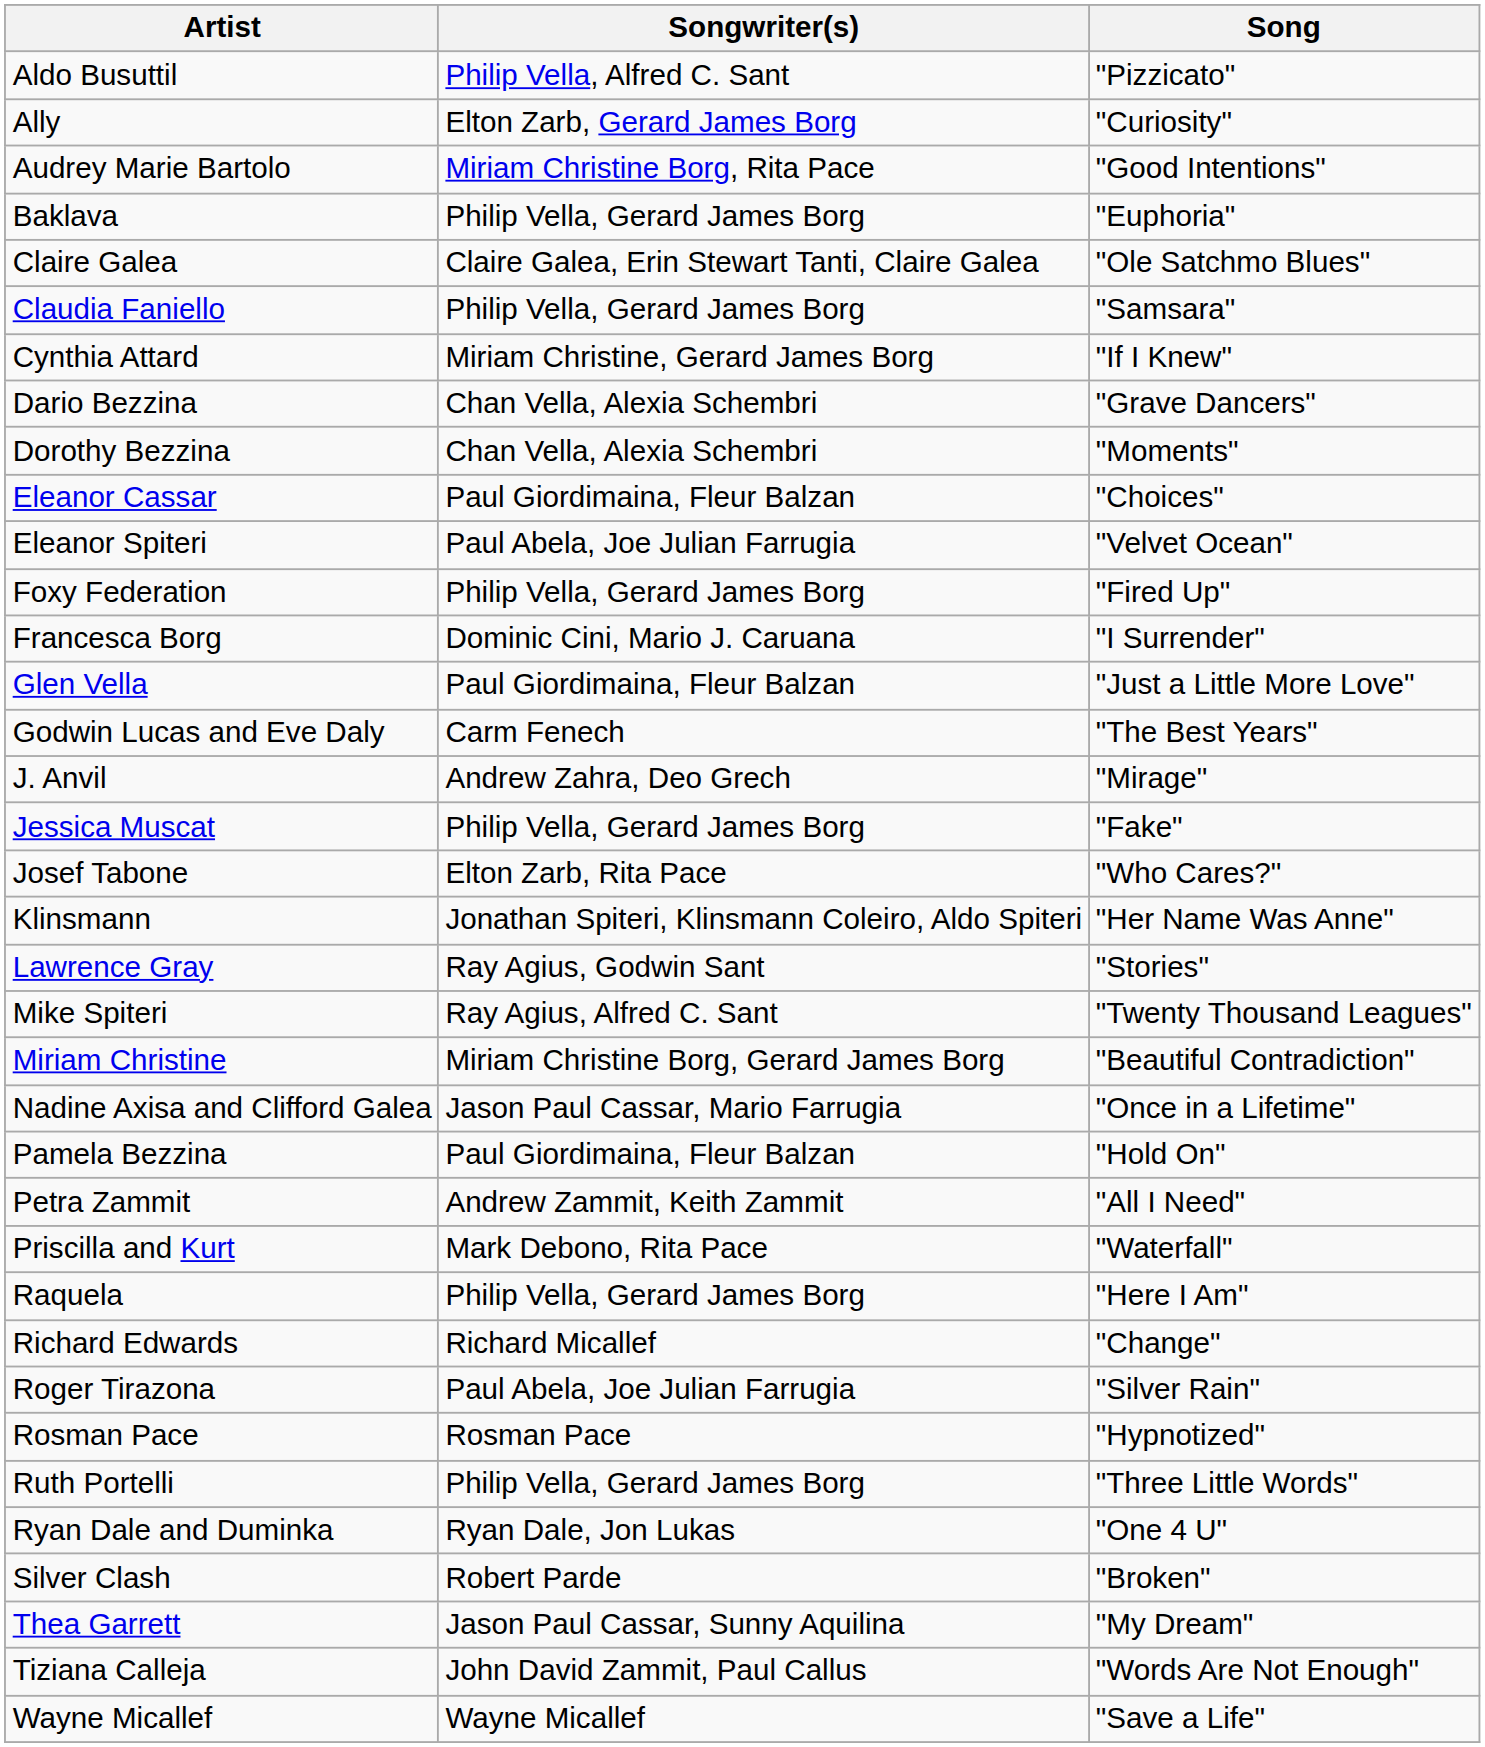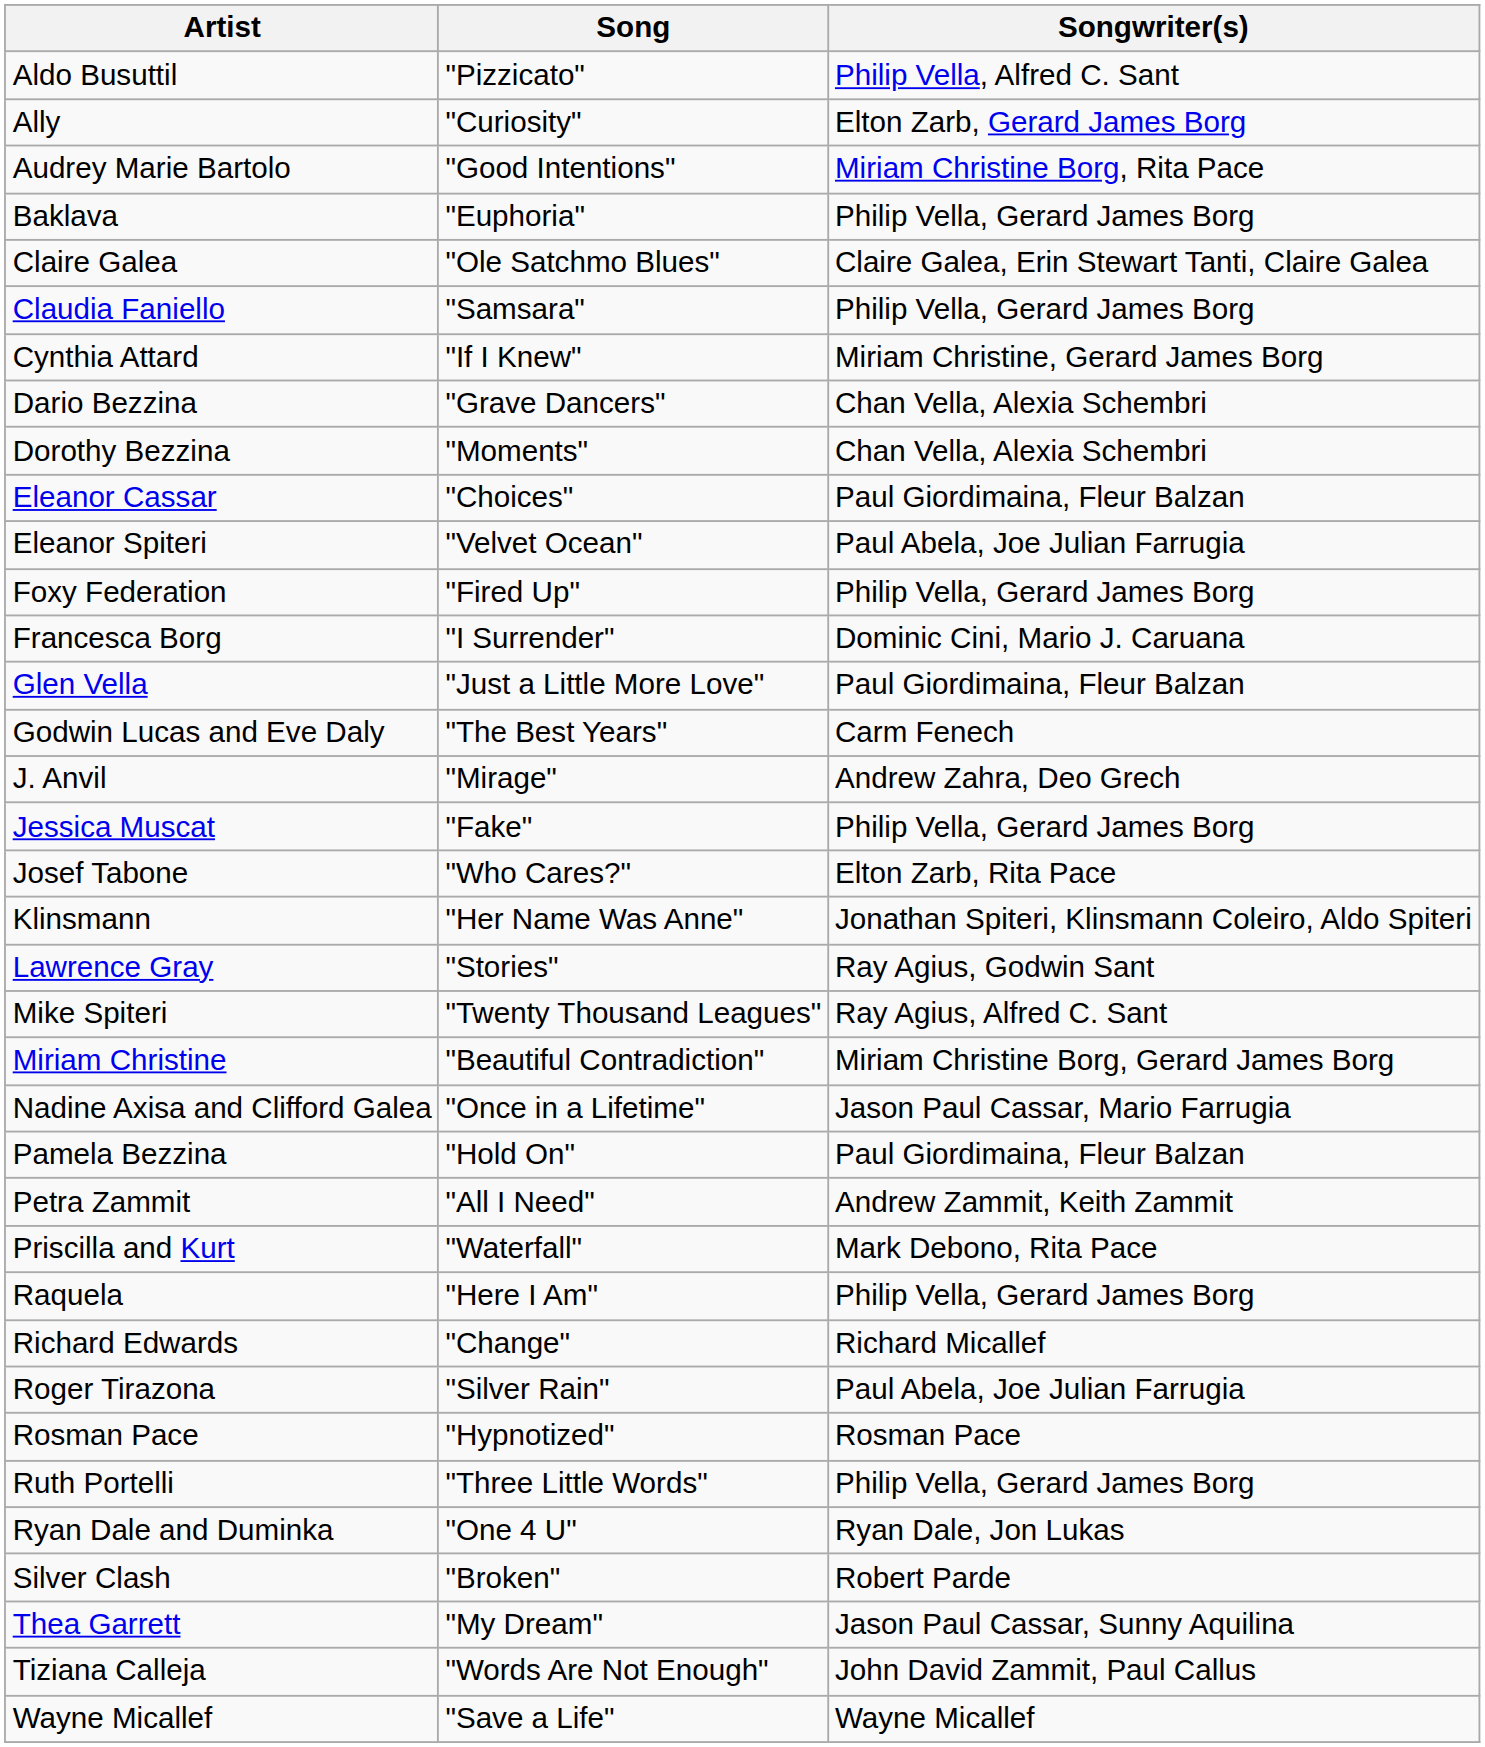columns swapped: Song <-> Songwriter(s)
